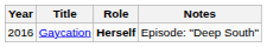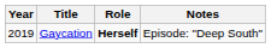Gaycation | Year: 2016 -> 2019
